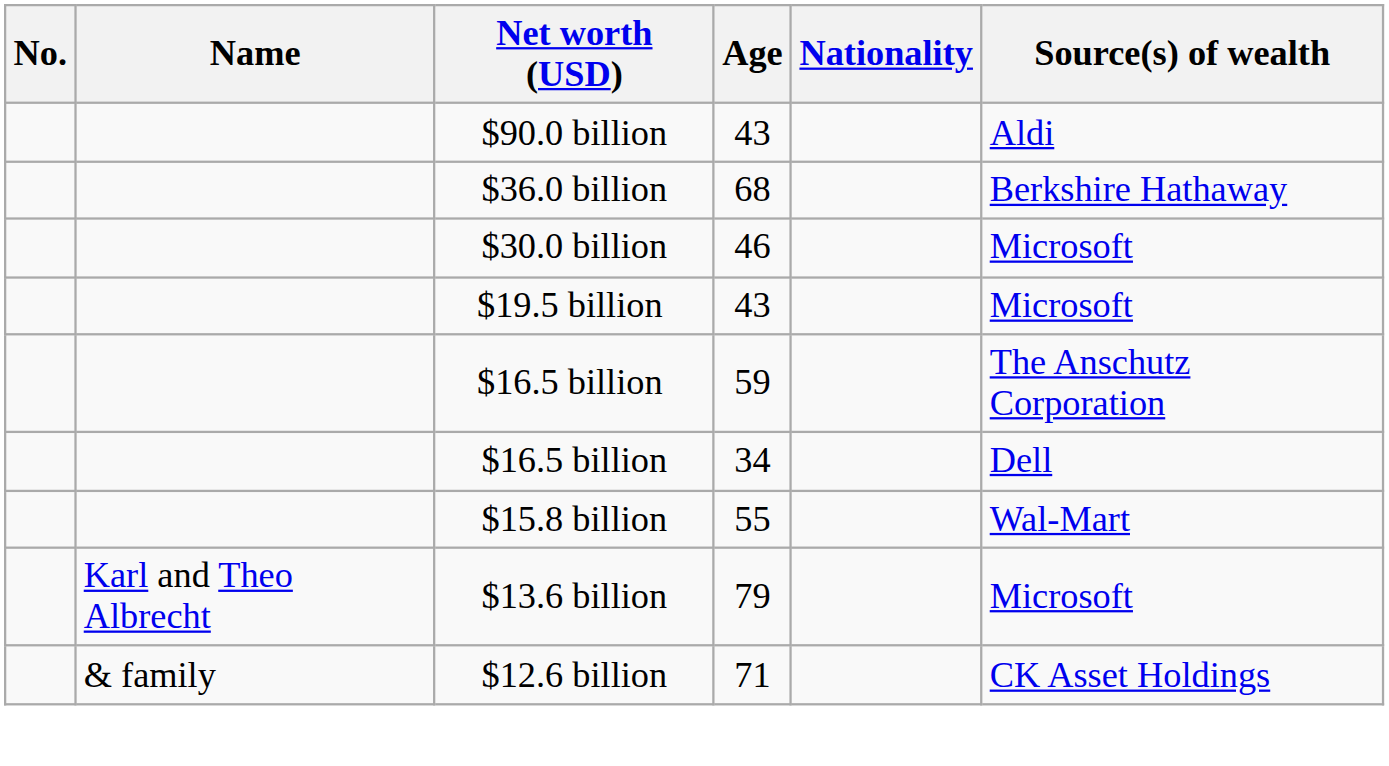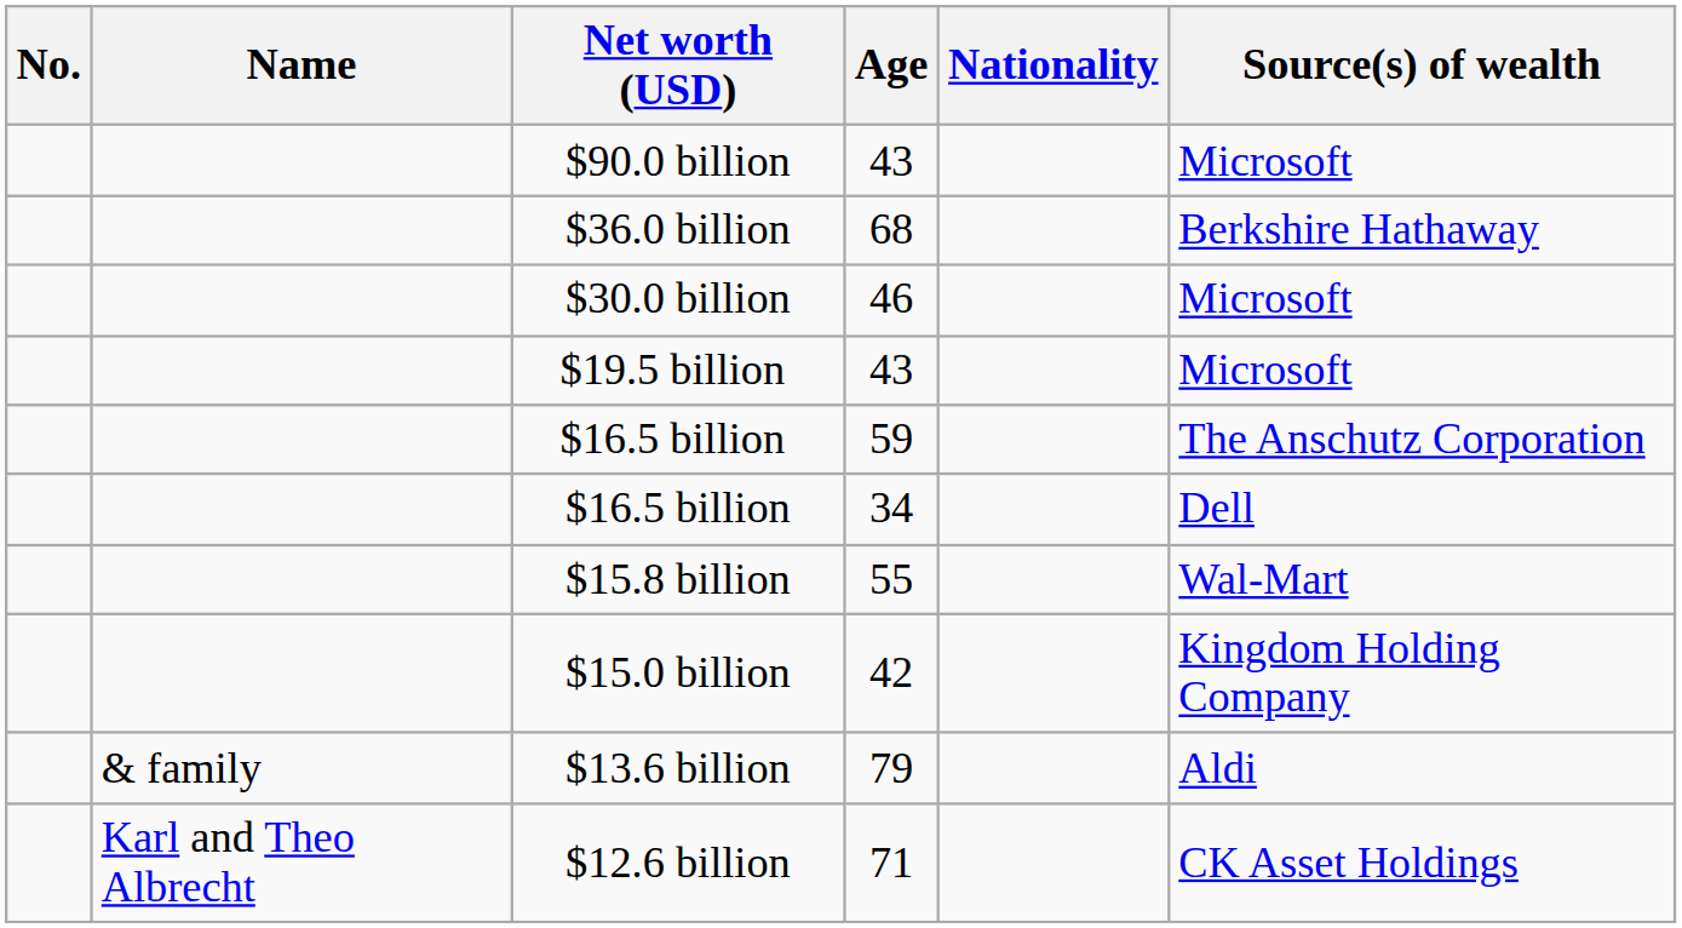$90.0 billion | Source(s) of wealth: Aldi -> Microsoft
+ row: $15.0 billion | 42 | Kingdom Holding Company
$13.6 billion | Name: Karl and Theo Albrecht -> & family
$13.6 billion | Source(s) of wealth: Microsoft -> Aldi
$12.6 billion | Name: & family -> Karl and Theo Albrecht
